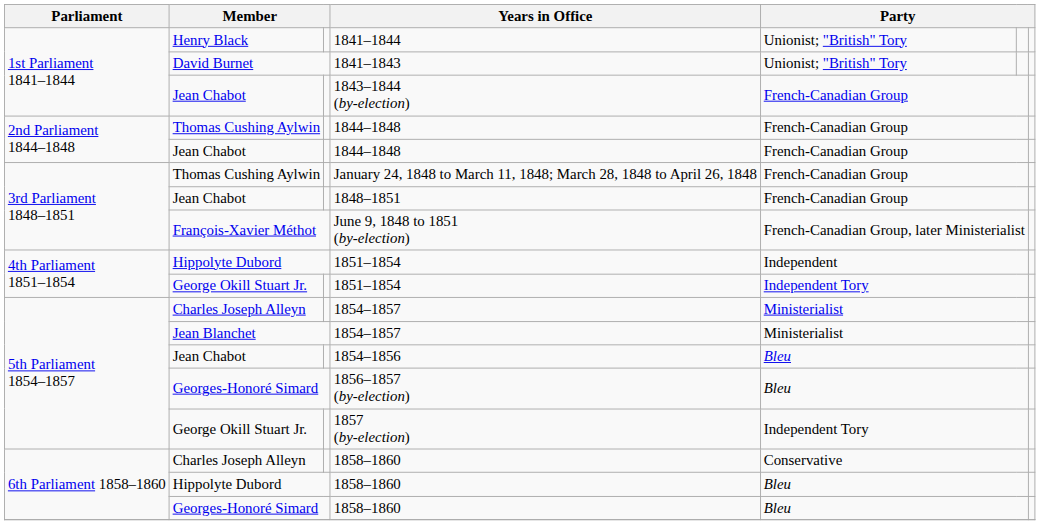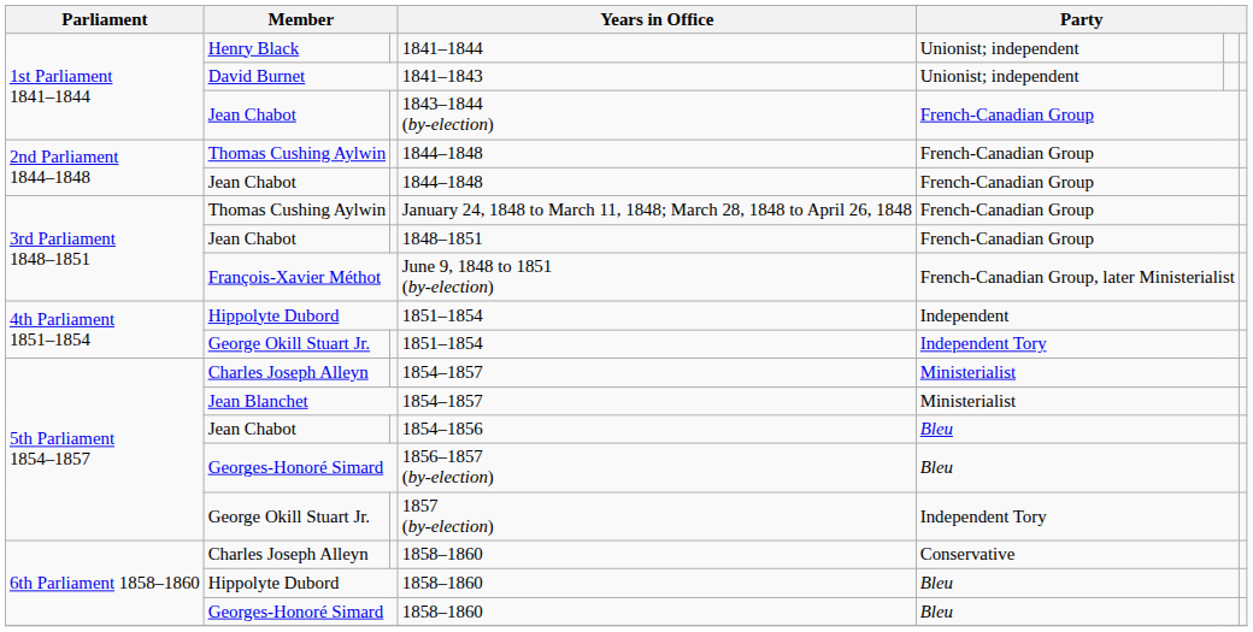1841–1844 | column 5: Unionist; "British" Tory -> Unionist; independent
1841–1843 | column 5: Unionist; "British" Tory -> Unionist; independent
